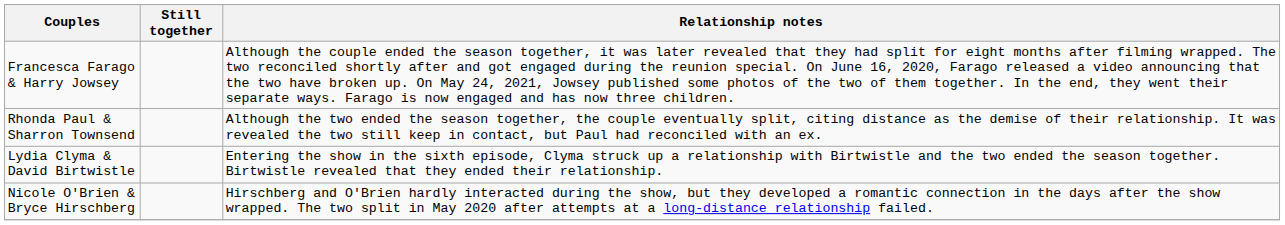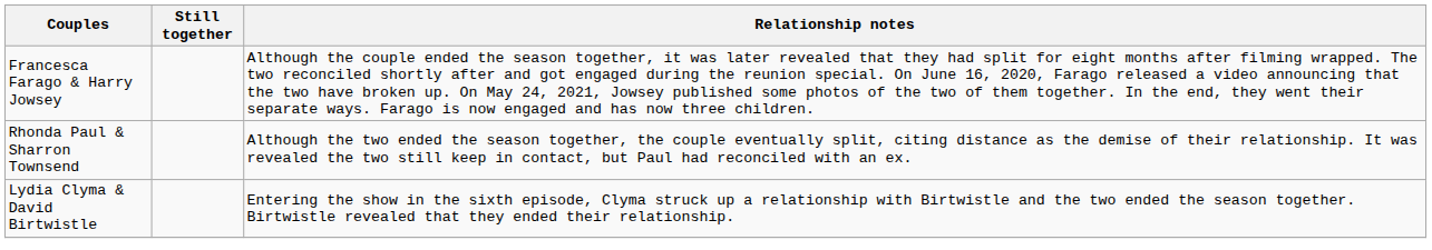- row: Nicole O'Brien & Bryce Hirschberg | Hirschberg and O'Brien hardly interacted during the show, but they developed a romantic connection in the days after the show wrapped. The two split in May 2020 after attempts at a long-distance relationship failed.
